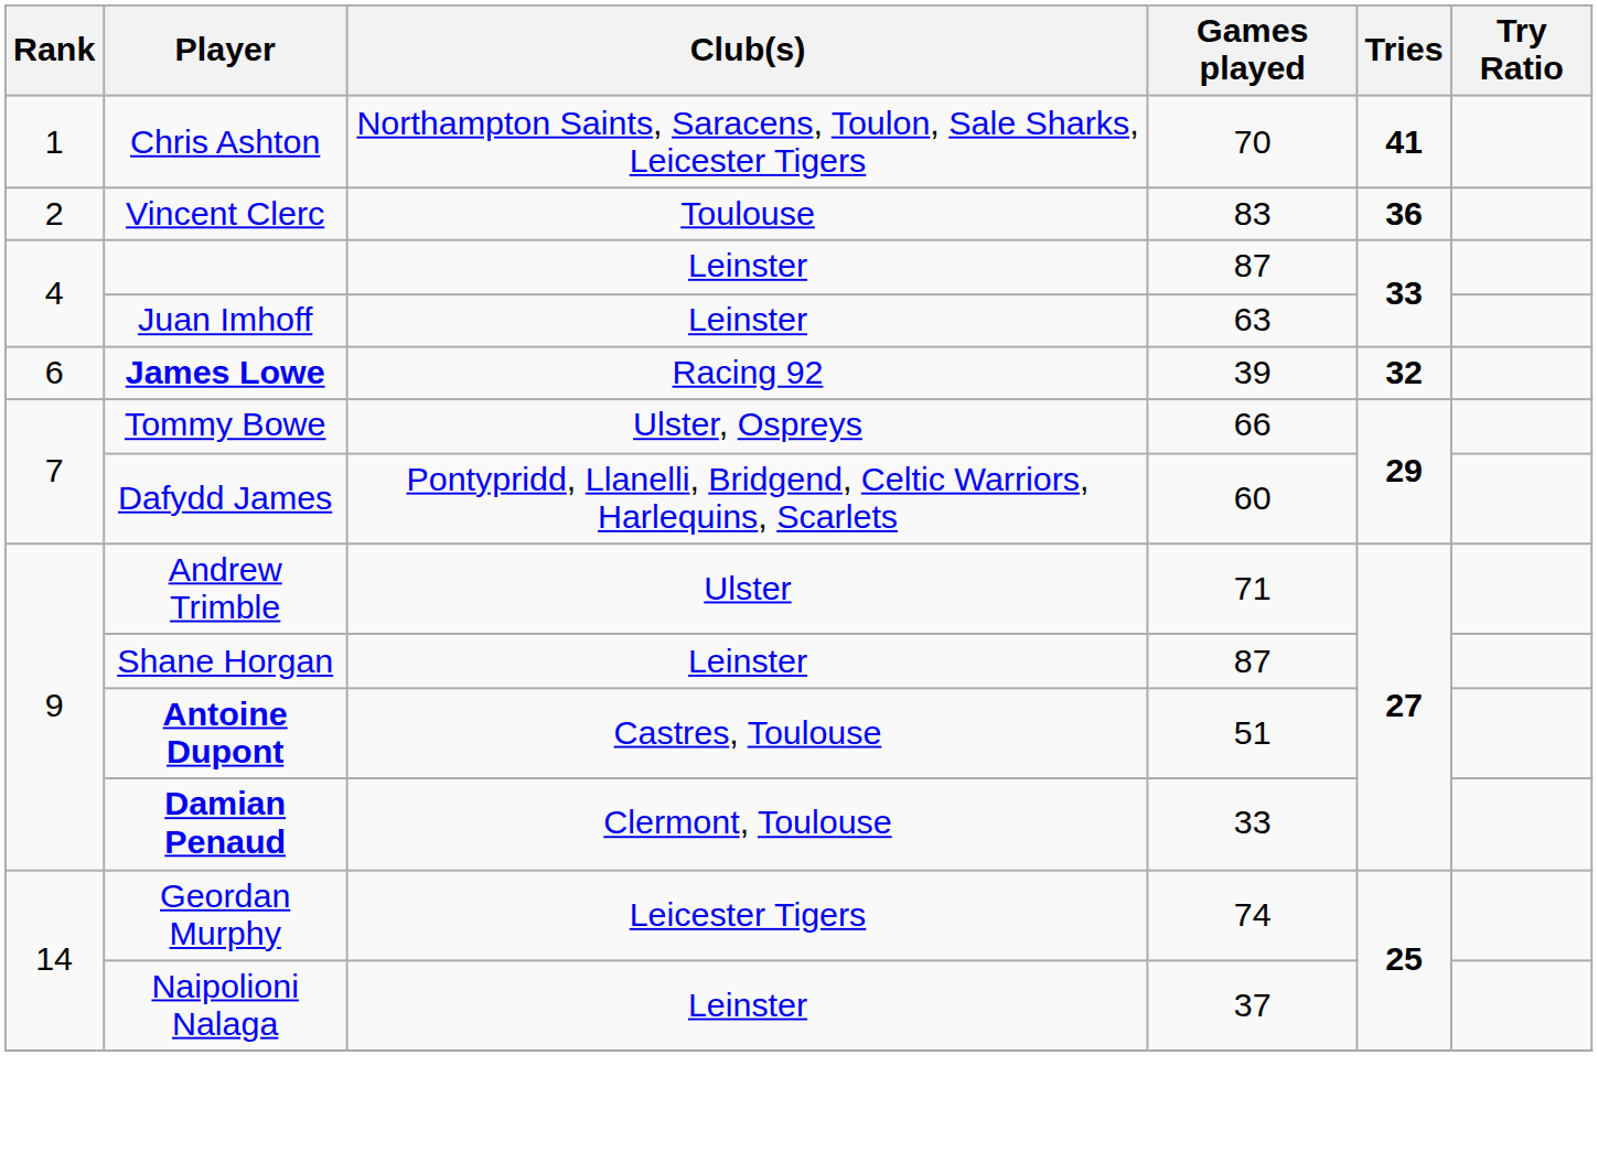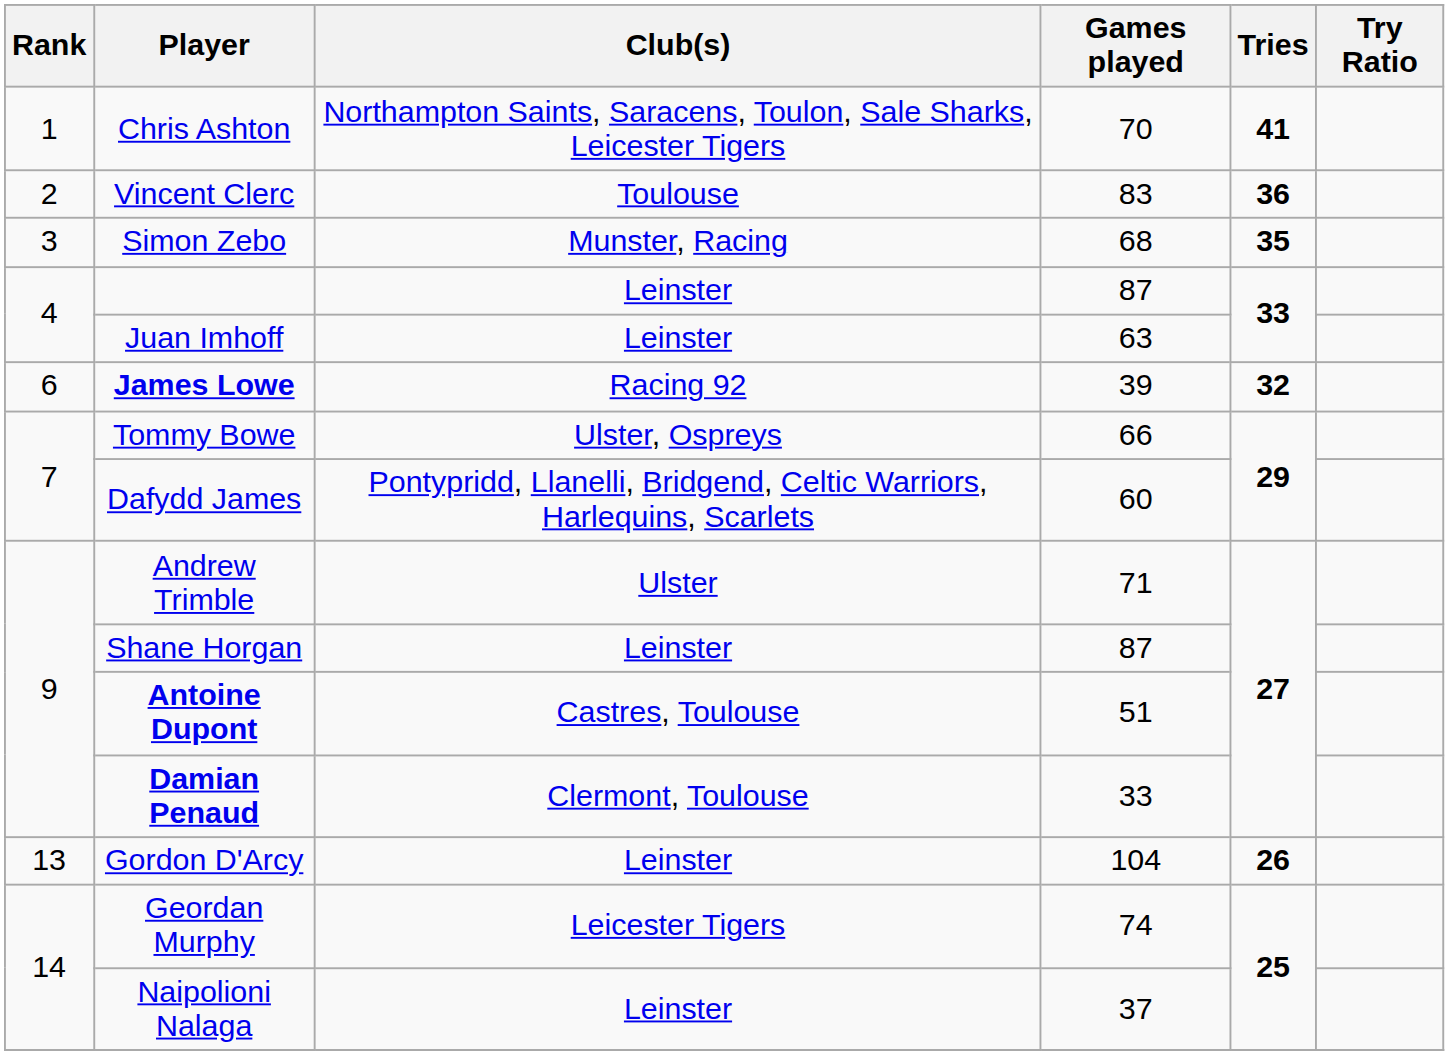+ row: 3 | Simon Zebo | Munster, Racing | 68 | 35
+ row: 13 | Gordon D'Arcy | Leinster | 104 | 26
